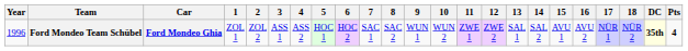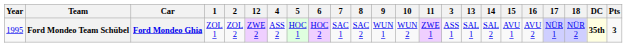columns swapped: 3 <-> 12
Ford Mondeo Team Schübel | Year: 1996 -> 1995
Ford Mondeo Team Schübel | Pts: 4 -> 3
